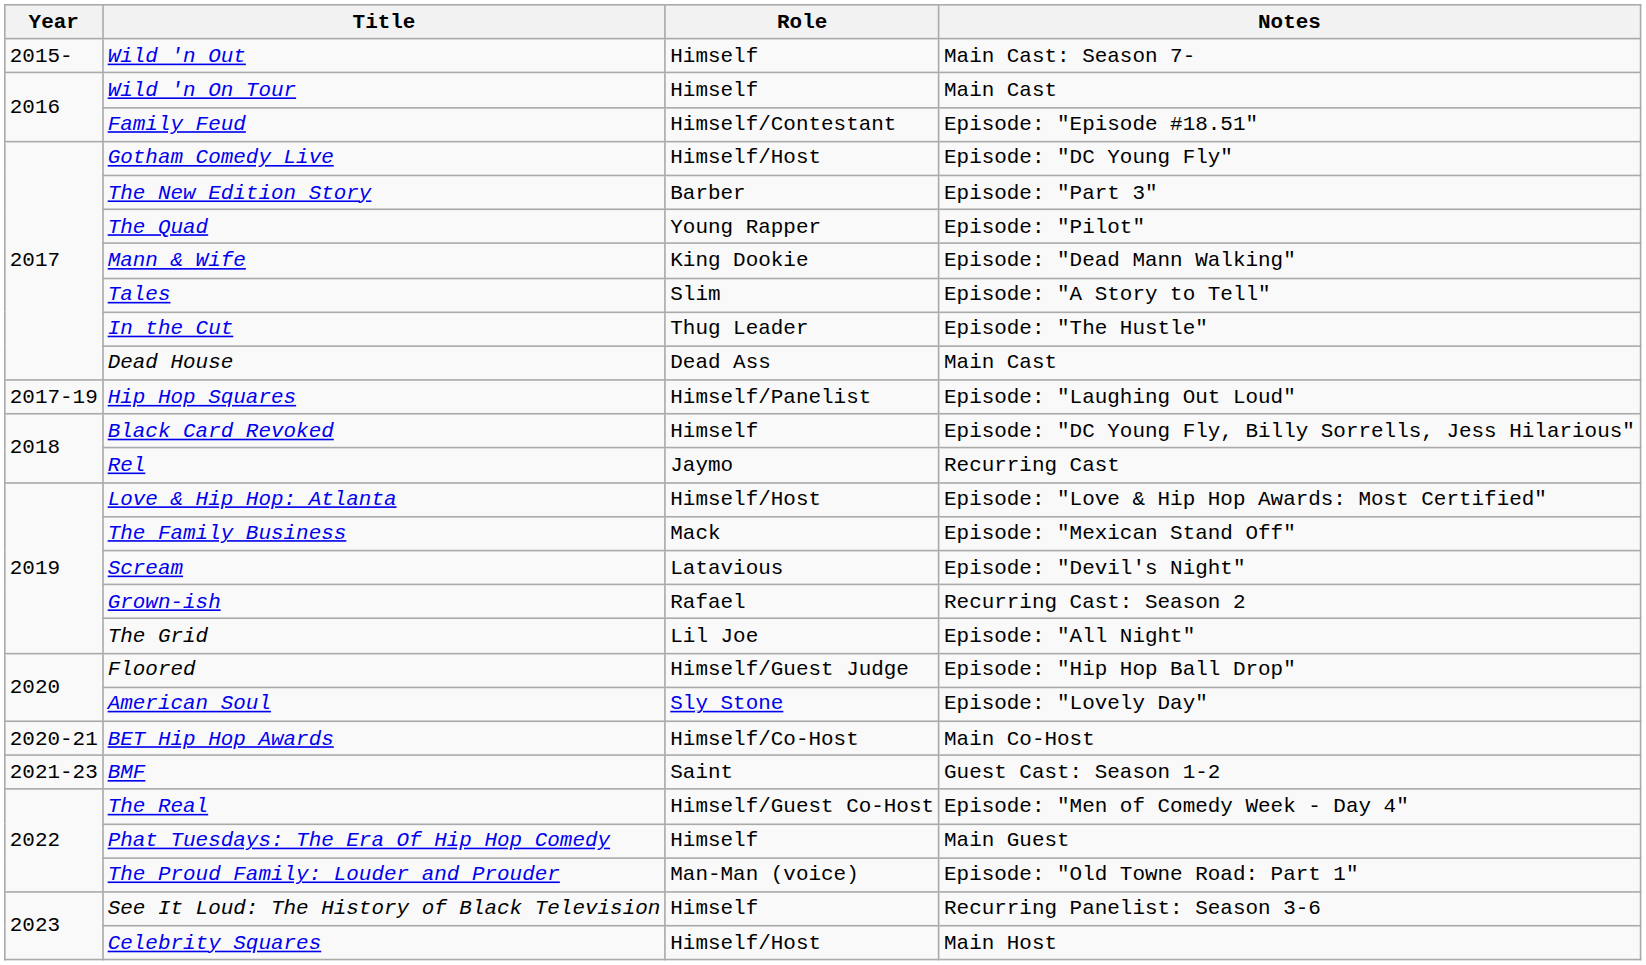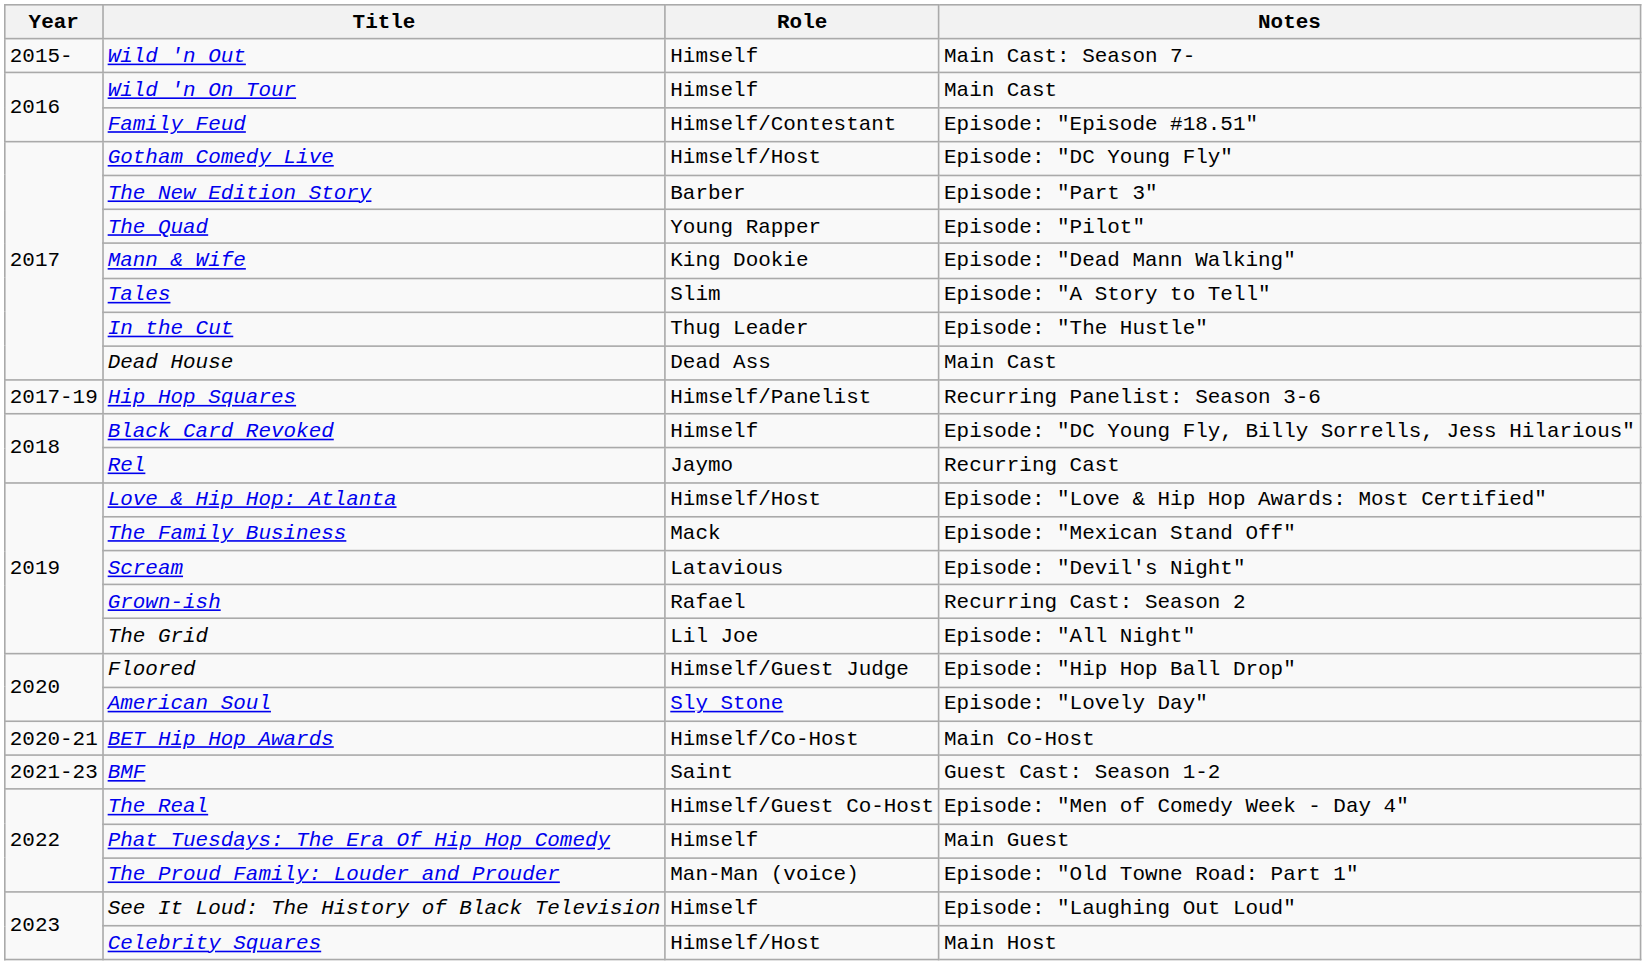Hip Hop Squares | Notes: Episode: "Laughing Out Loud" -> Recurring Panelist: Season 3-6
See It Loud: The History of Black Television | Notes: Recurring Panelist: Season 3-6 -> Episode: "Laughing Out Loud"
